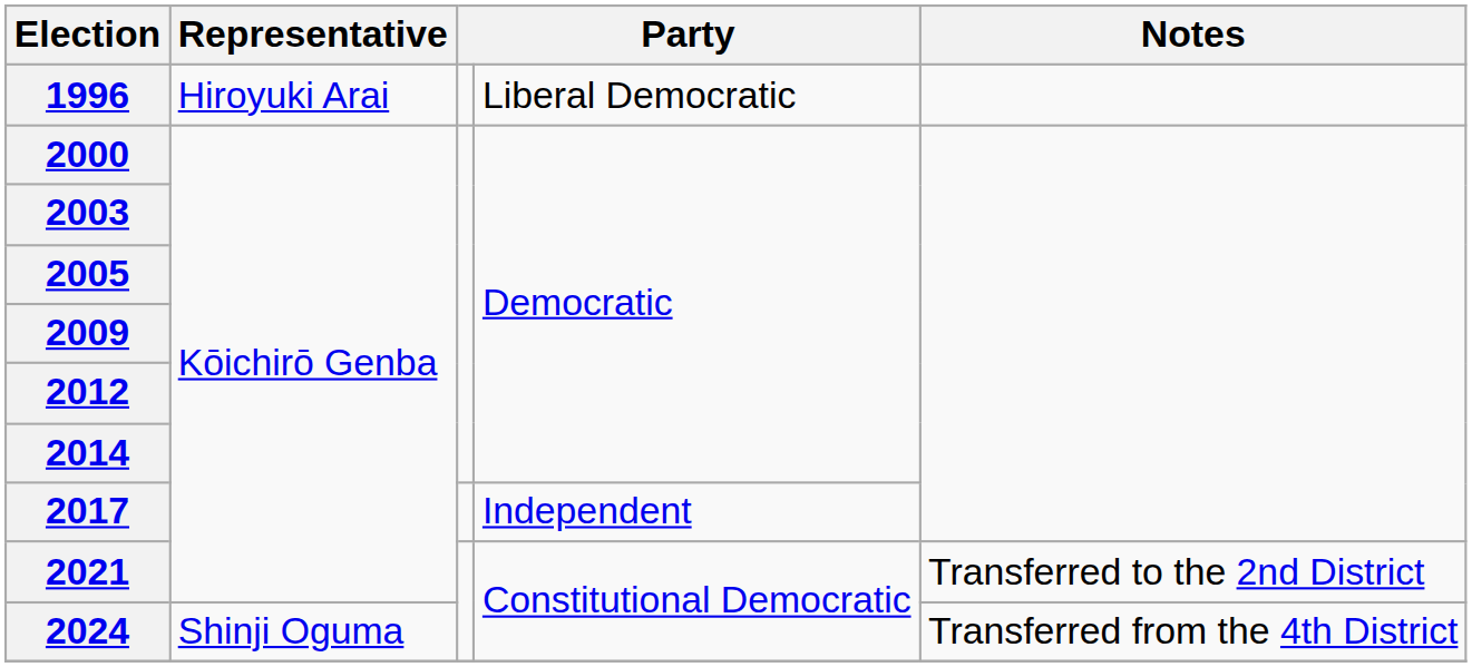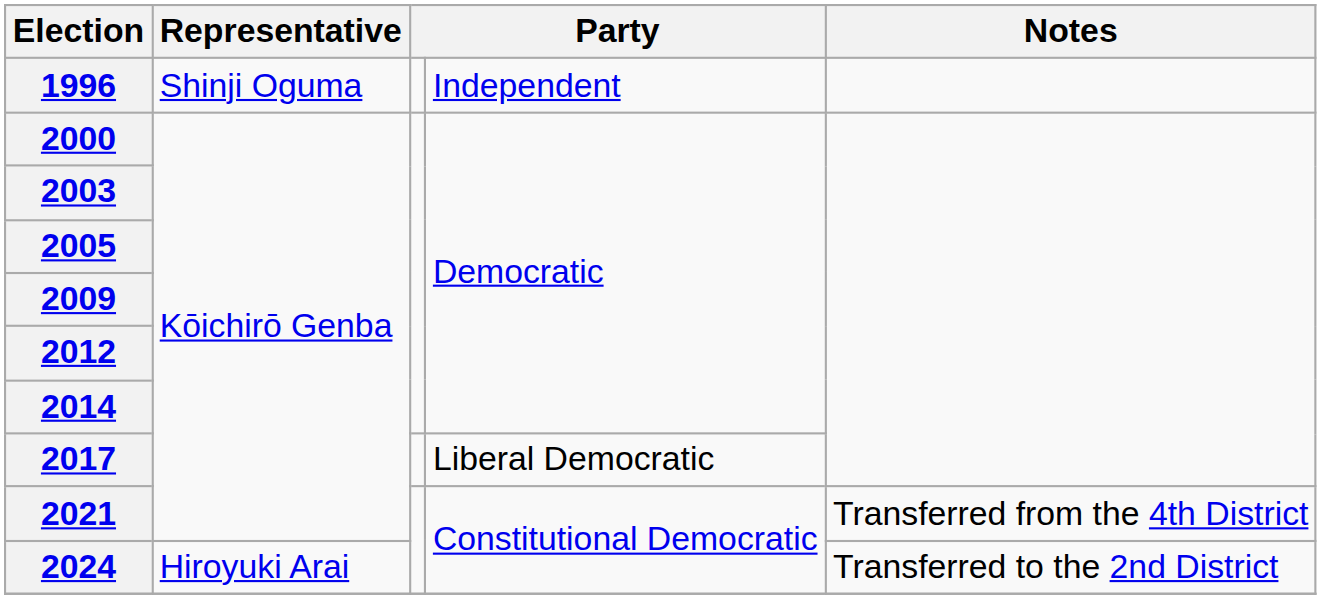1996 | Representative: Hiroyuki Arai -> Shinji Oguma
1996 | column 4: Liberal Democratic -> Independent
2017 | column 4: Independent -> Liberal Democratic
2021 | Notes: Transferred to the 2nd District -> Transferred from the 4th District
2024 | Representative: Shinji Oguma -> Hiroyuki Arai
2024 | Notes: Transferred from the 4th District -> Transferred to the 2nd District
